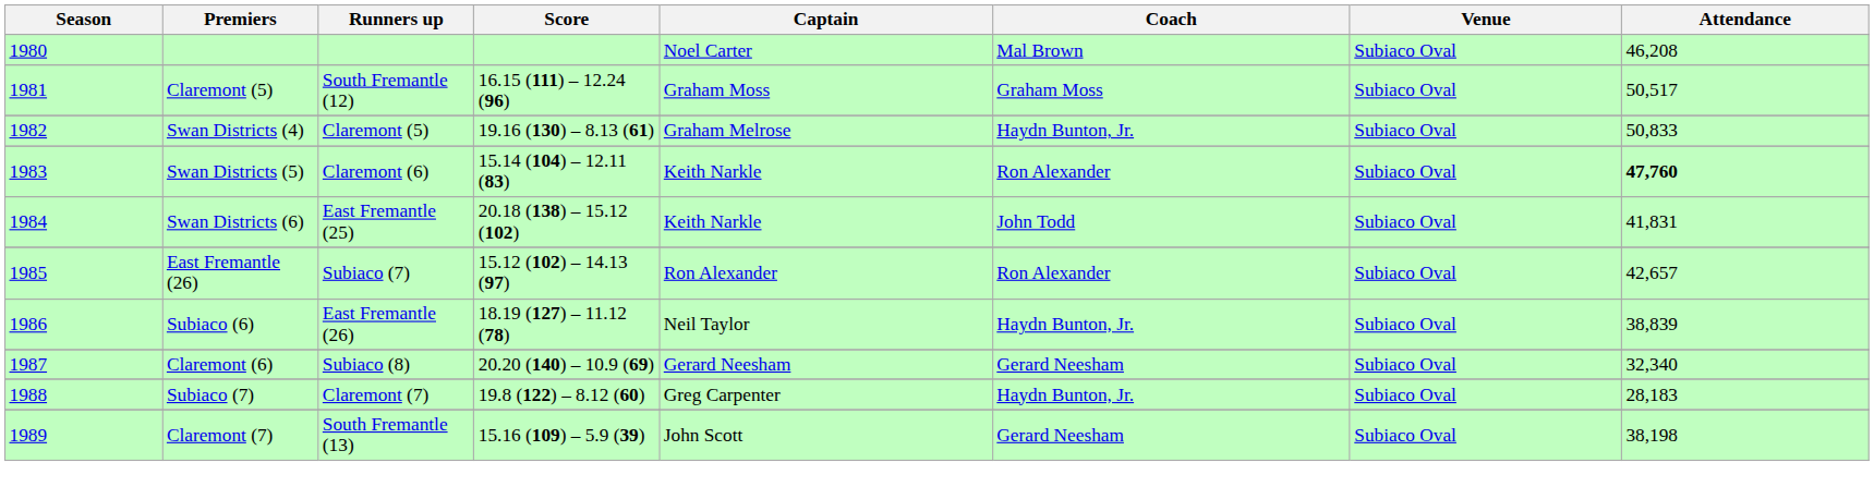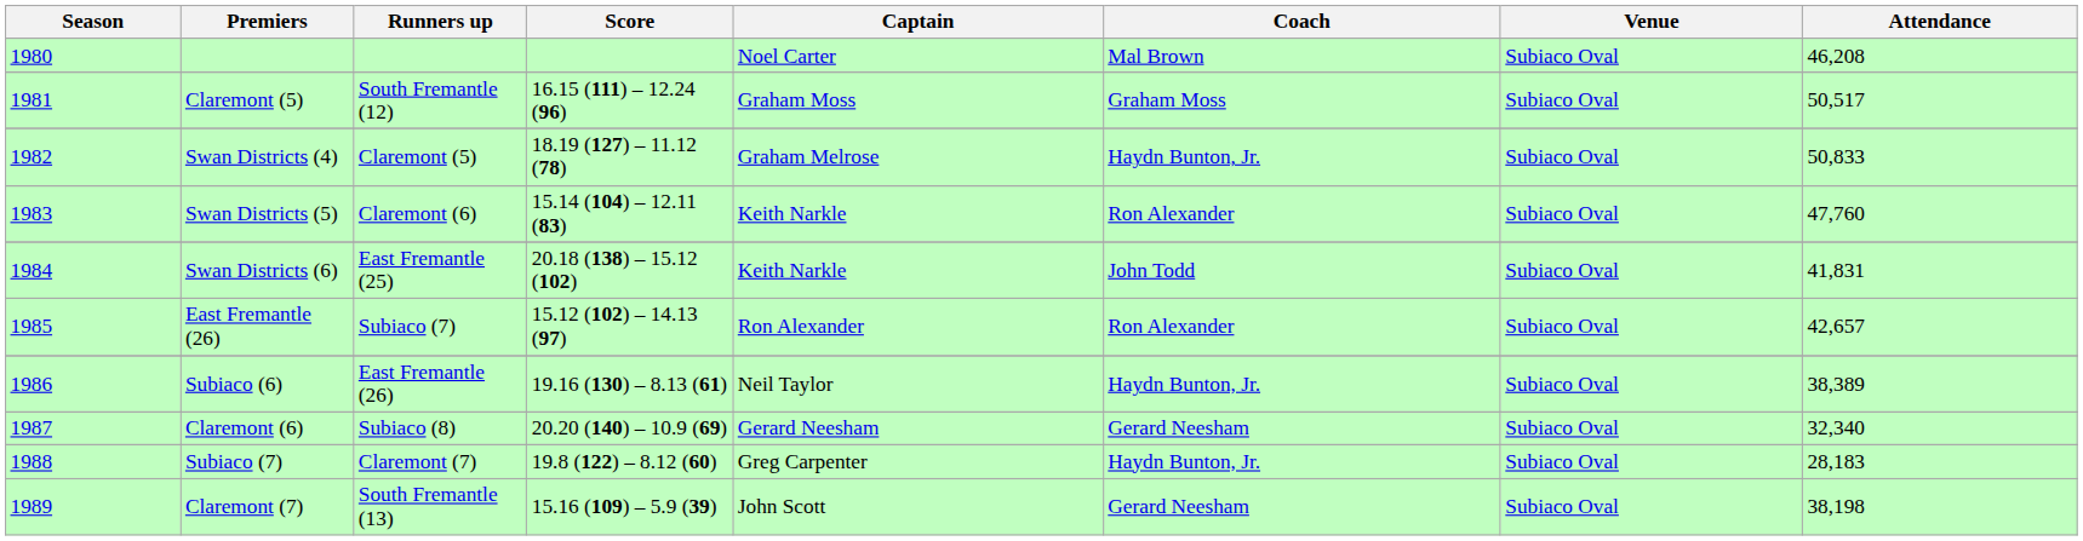Swan Districts (4) | Score: 19.16 (130) – 8.13 (61) -> 18.19 (127) – 11.12 (78)
Swan Districts (5) | Attendance: bold -> normal
Subiaco (6) | Score: 18.19 (127) – 11.12 (78) -> 19.16 (130) – 8.13 (61)
Subiaco (6) | Attendance: 38,839 -> 38,389
